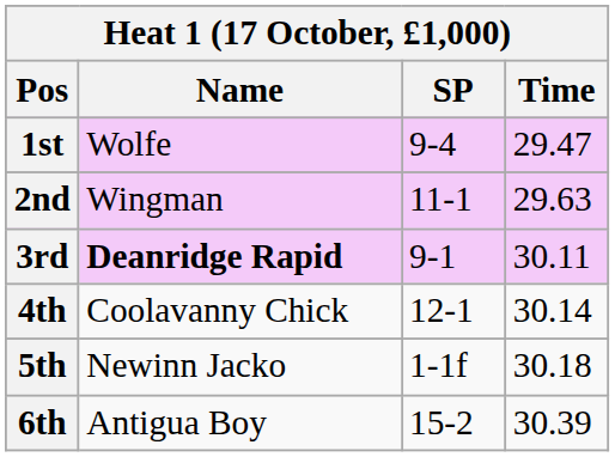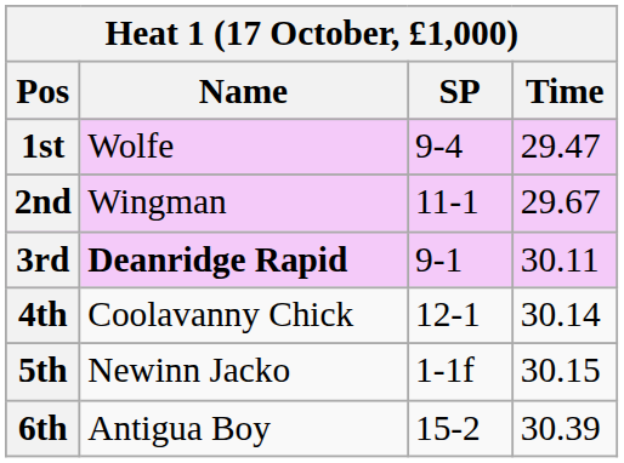2nd | Time: 29.63 -> 29.67
5th | Time: 30.18 -> 30.15
